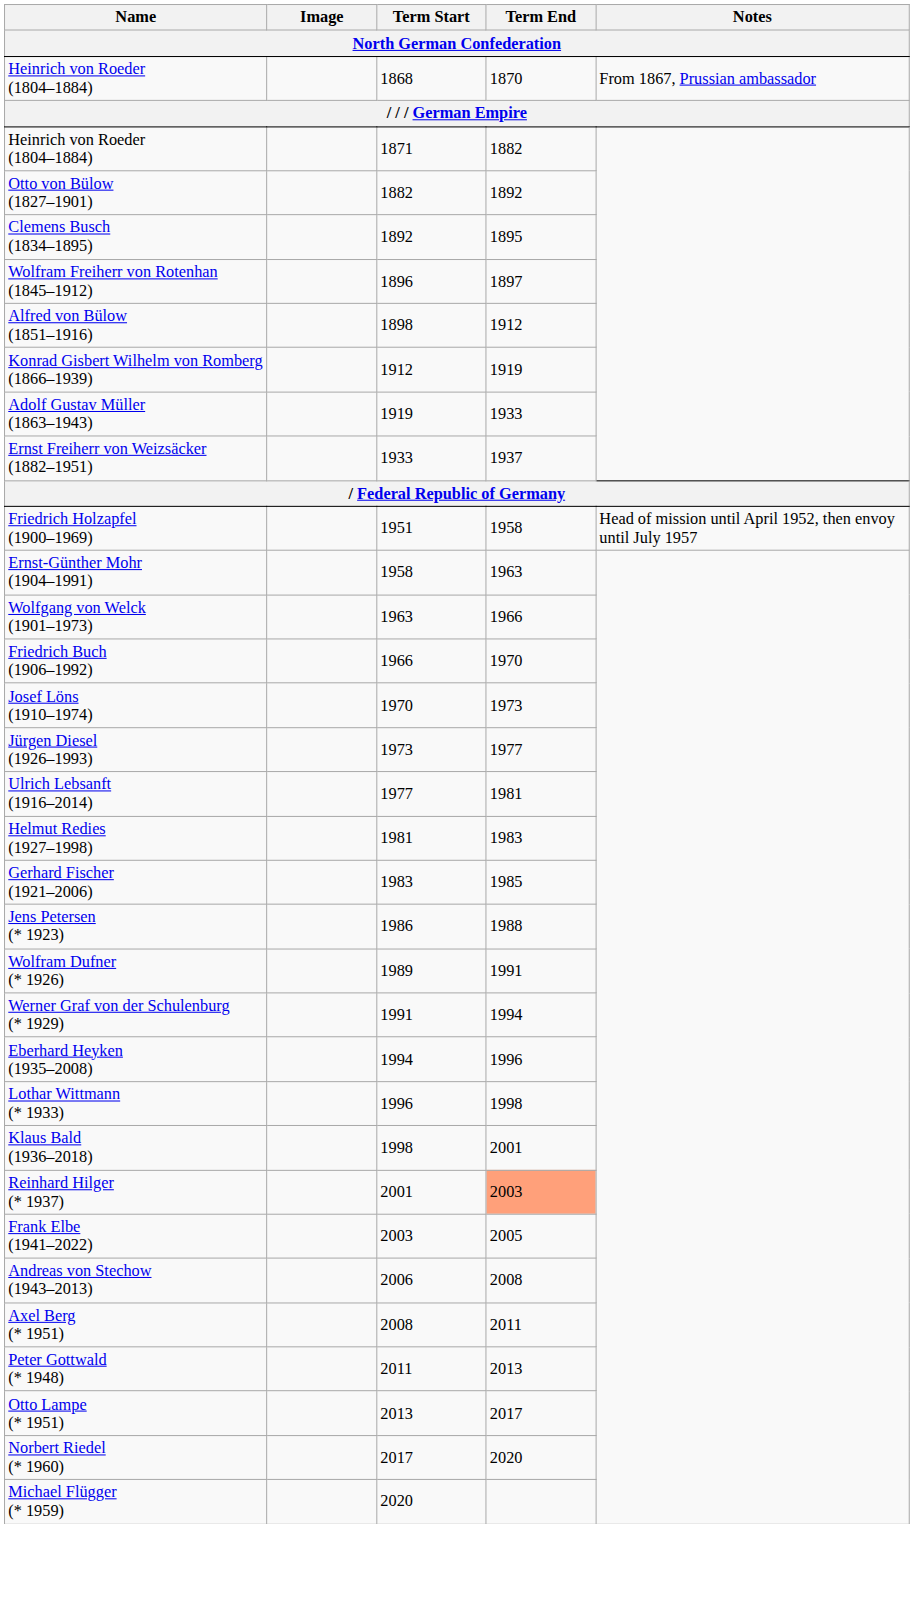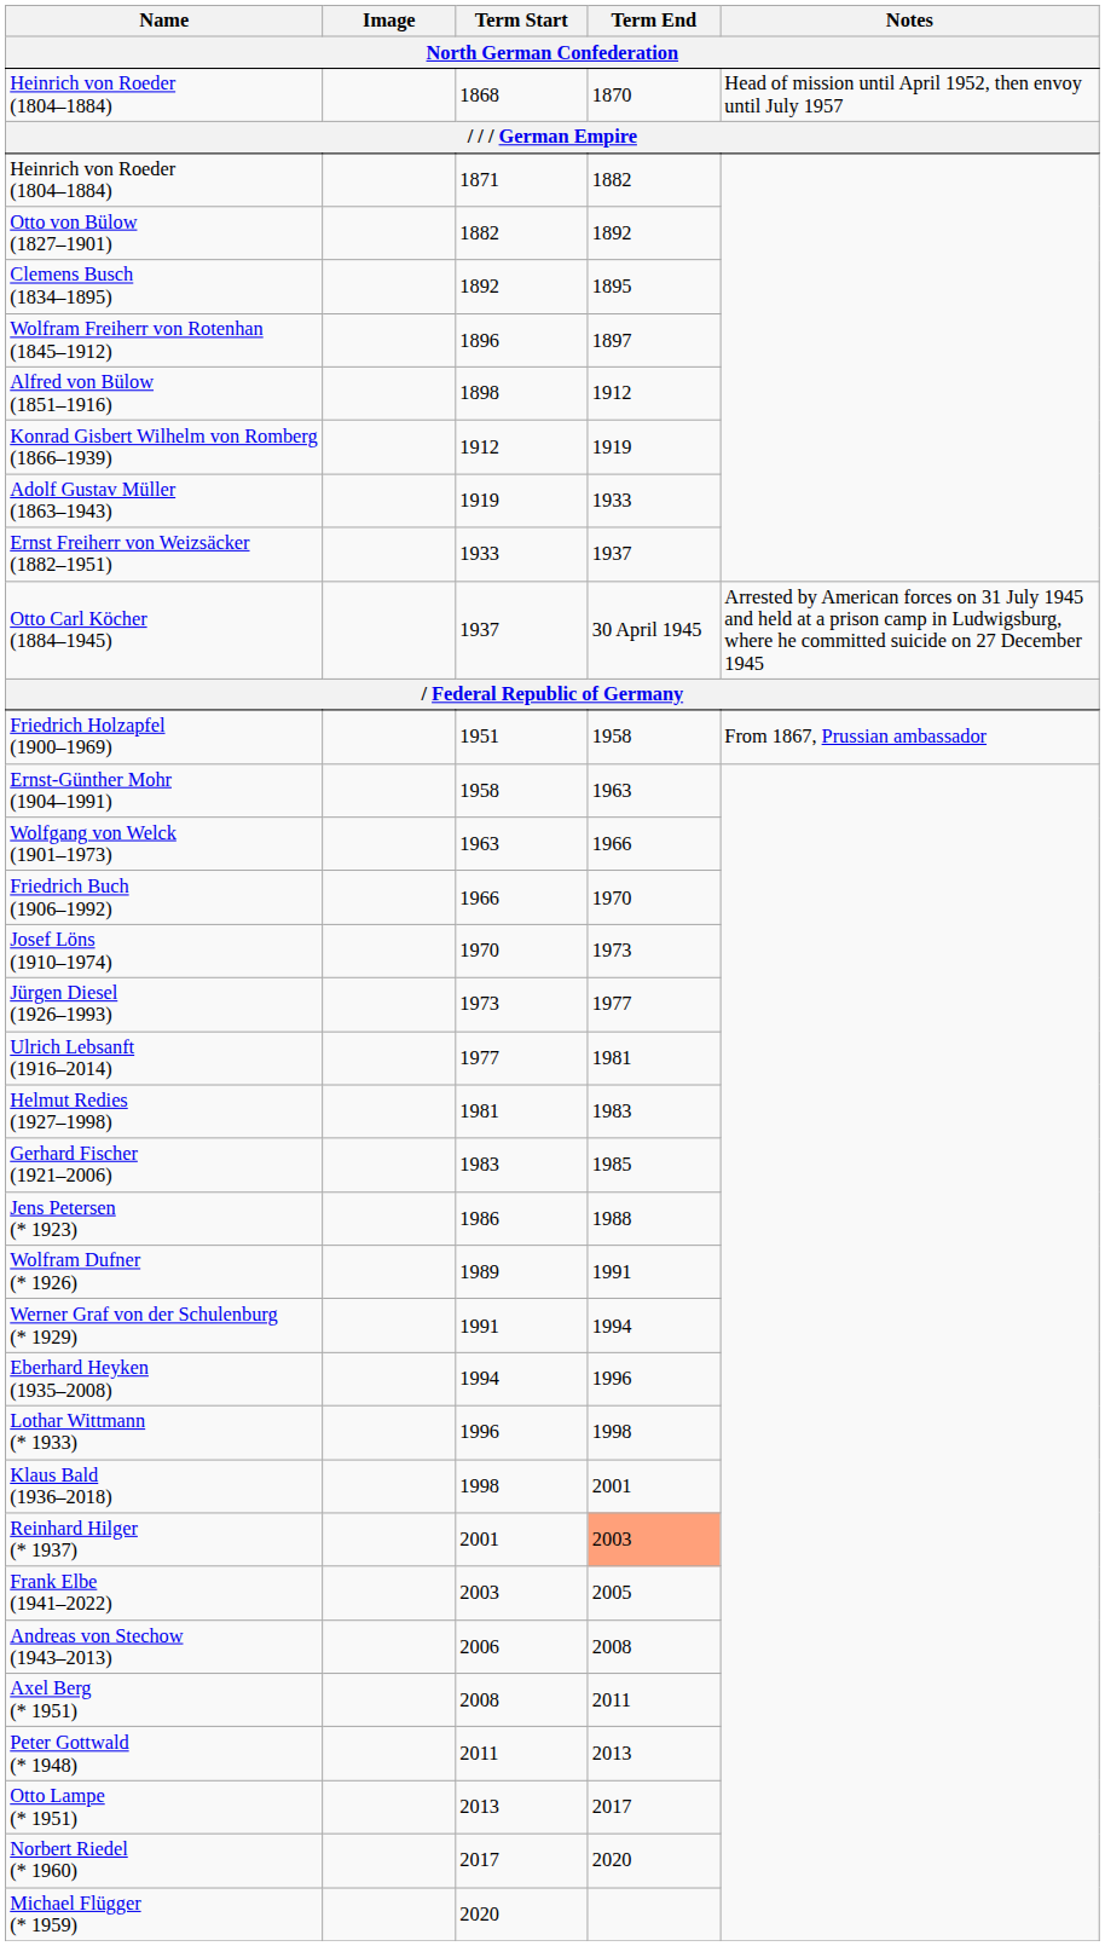Heinrich von Roeder (1804–1884) / 1868 | Notes: From 1867, Prussian ambassador -> Head of mission until April 1952, then envoy until July 1957
+ row: Otto Carl Köcher (1884–1945) | 1937 | 30 April 1945 | Arrested by American forces on 31 July 1945 and held at a prison camp in Ludwigsburg, where he committed suicide on 27 December 1945
Friedrich Holzapfel (1900–1969) | Notes: Head of mission until April 1952, then envoy until July 1957 -> From 1867, Prussian ambassador
